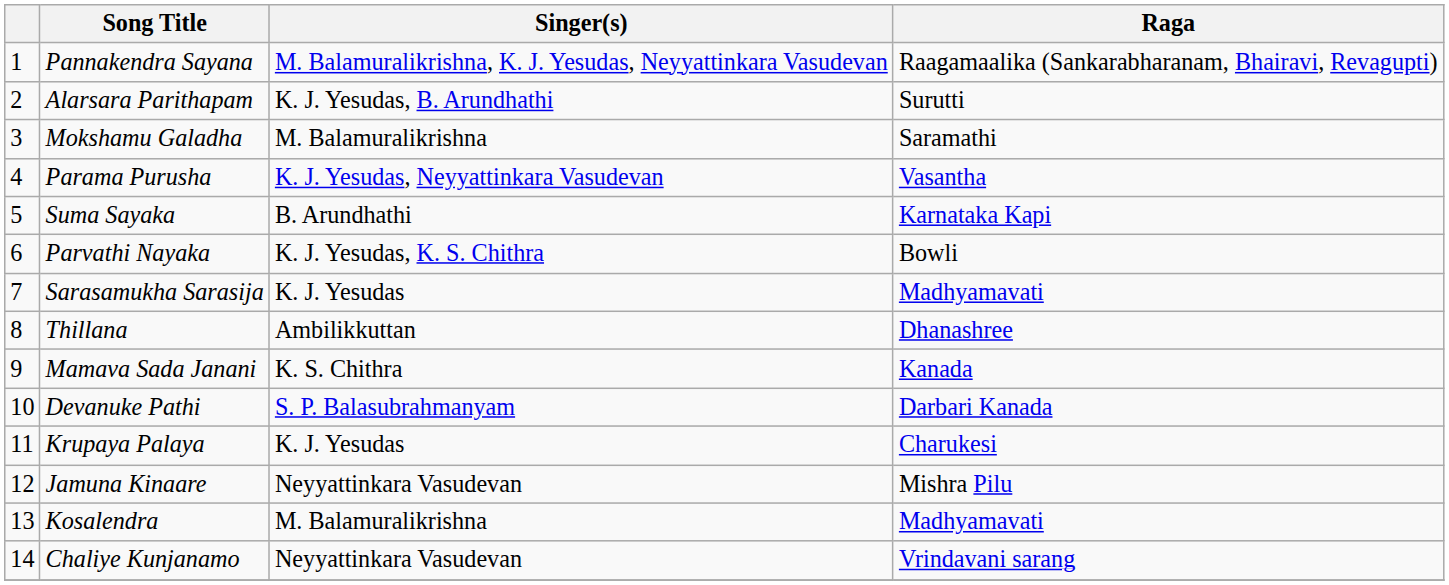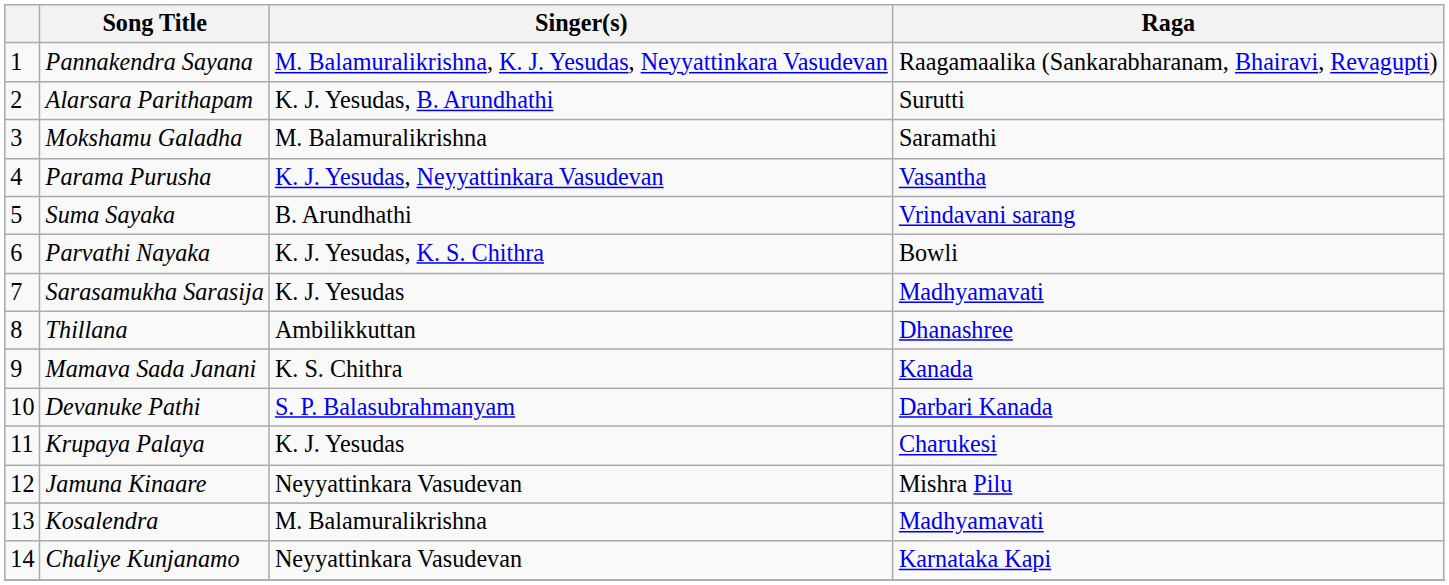Suma Sayaka | Raga: Karnataka Kapi -> Vrindavani sarang
Chaliye Kunjanamo | Raga: Vrindavani sarang -> Karnataka Kapi
